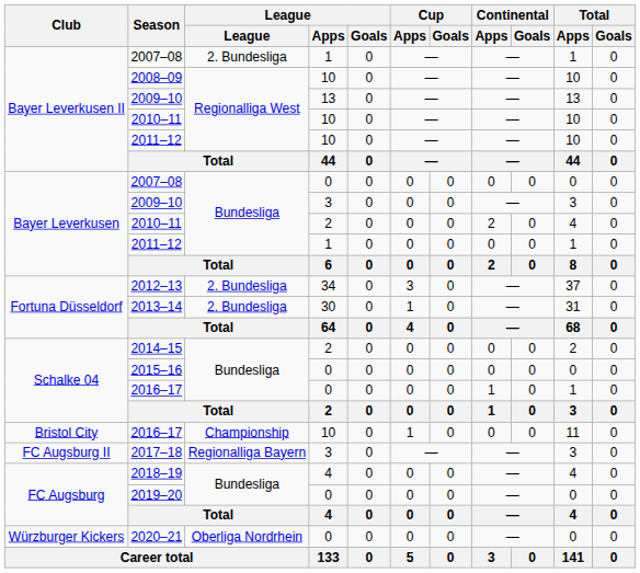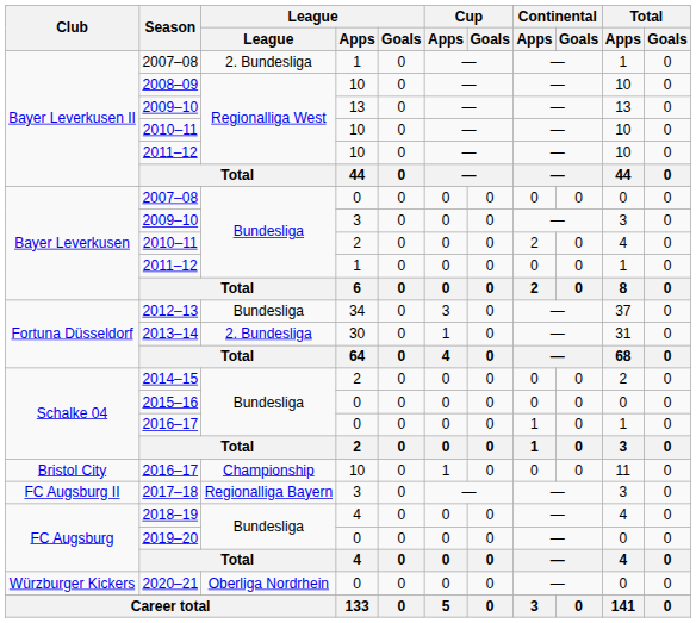2012–13 | League: 2. Bundesliga -> Bundesliga
